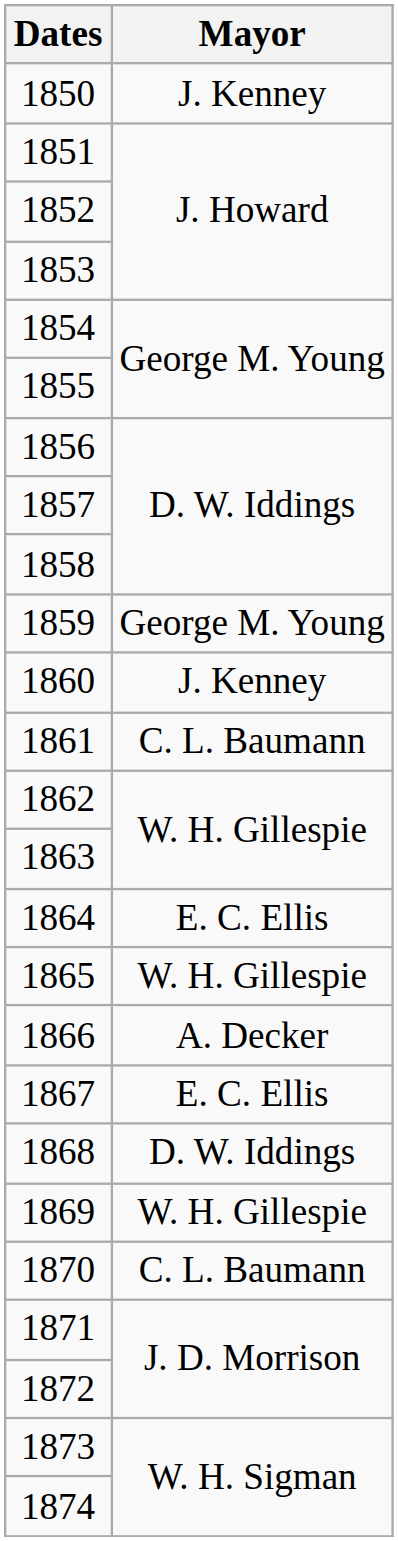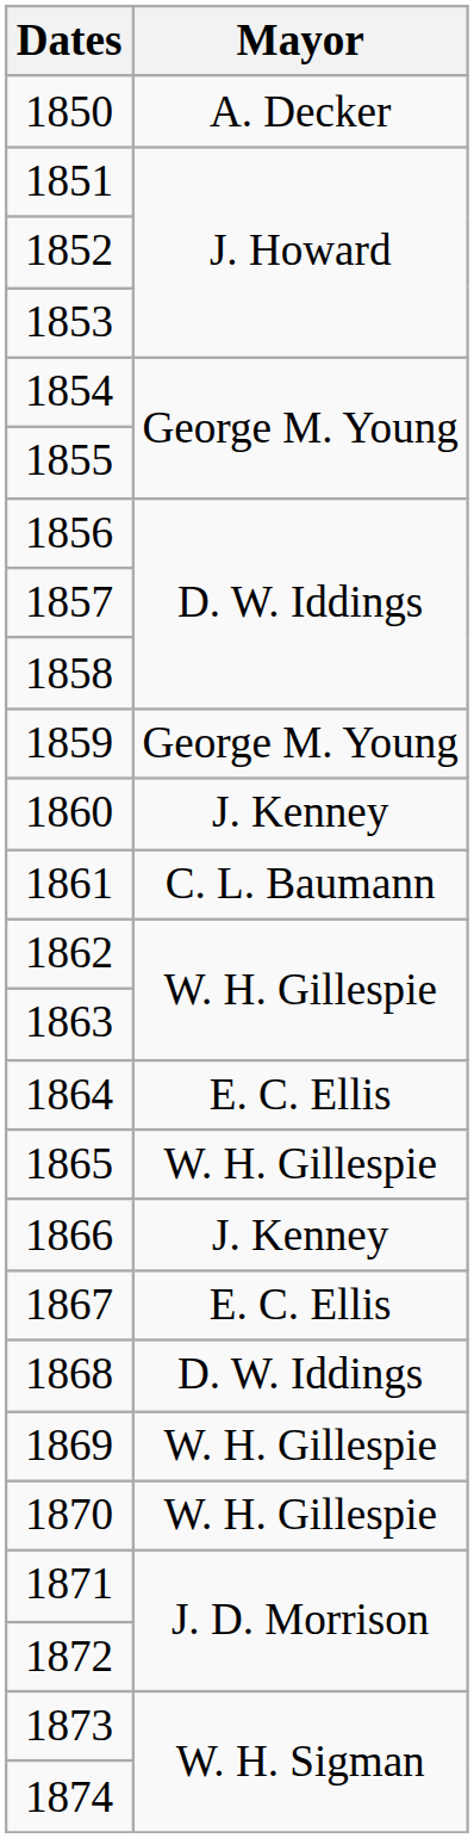1850 | Mayor: J. Kenney -> A. Decker
1866 | Mayor: A. Decker -> J. Kenney
1870 | Mayor: C. L. Baumann -> W. H. Gillespie
